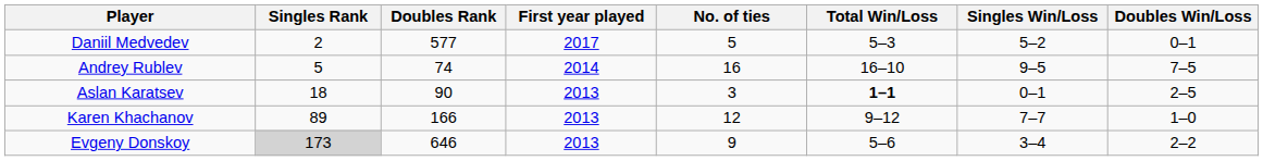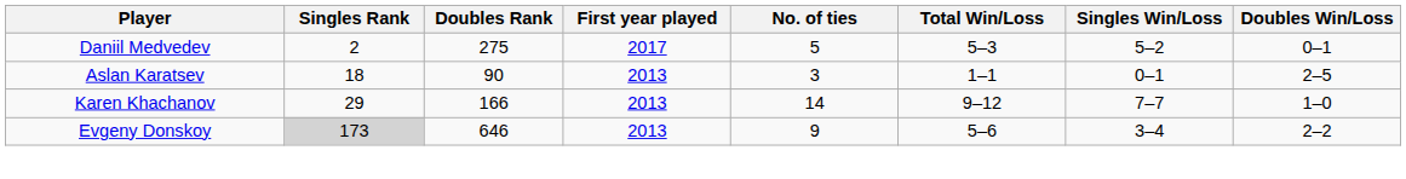Daniil Medvedev | Doubles Rank: 577 -> 275
- row: Andrey Rublev | 5 | 74 | 2014 | 16 | 16–10 | 9–5 | 7–5
Aslan Karatsev | Total Win/Loss: bold -> normal
Karen Khachanov | Singles Rank: 89 -> 29
Karen Khachanov | No. of ties: 12 -> 14
